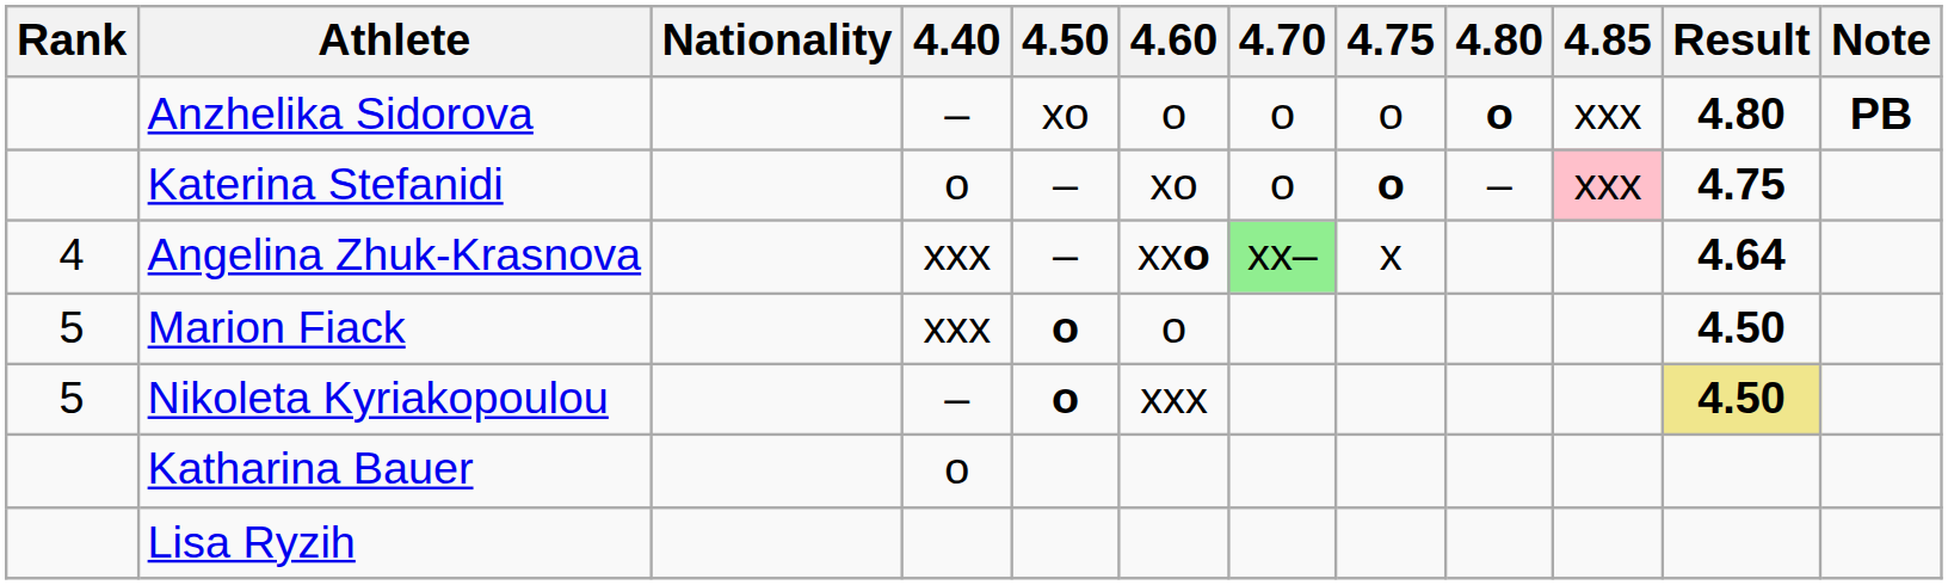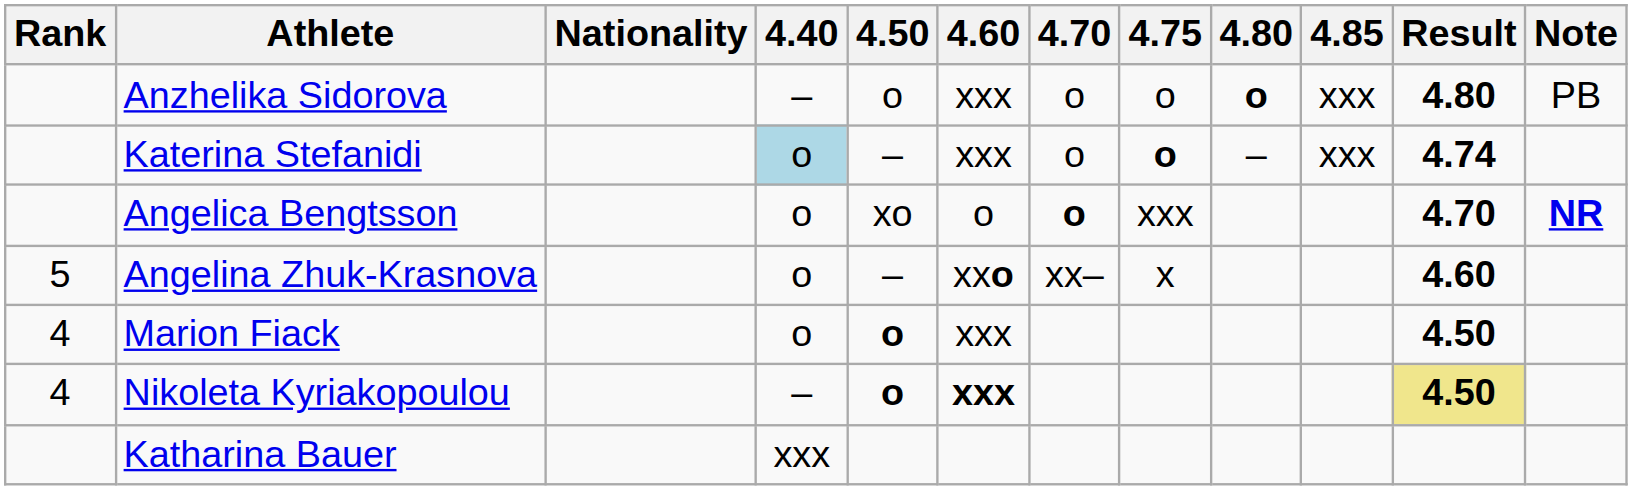Anzhelika Sidorova | 4.50: xo -> o
Anzhelika Sidorova | 4.60: o -> xxx
Anzhelika Sidorova | Note: bold -> normal
Katerina Stefanidi | 4.40: no background -> lightblue background
Katerina Stefanidi | 4.60: xo -> xxx
Katerina Stefanidi | 4.85: pink background -> no background
Katerina Stefanidi | Result: 4.75 -> 4.74
+ row: Angelica Bengtsson | o | xo | o | o | xxx | 4.70 | NR
Angelina Zhuk-Krasnova | Rank: 4 -> 5
Angelina Zhuk-Krasnova | 4.40: xxx -> o
Angelina Zhuk-Krasnova | 4.70: lightgreen background -> no background
Angelina Zhuk-Krasnova | Result: 4.64 -> 4.60
Marion Fiack | Rank: 5 -> 4
Marion Fiack | 4.40: xxx -> o
Marion Fiack | 4.60: o -> xxx
Nikoleta Kyriakopoulou | Rank: 5 -> 4
Nikoleta Kyriakopoulou | 4.60: normal -> bold
Katharina Bauer | 4.40: o -> xxx
- row: Lisa Ryzih
